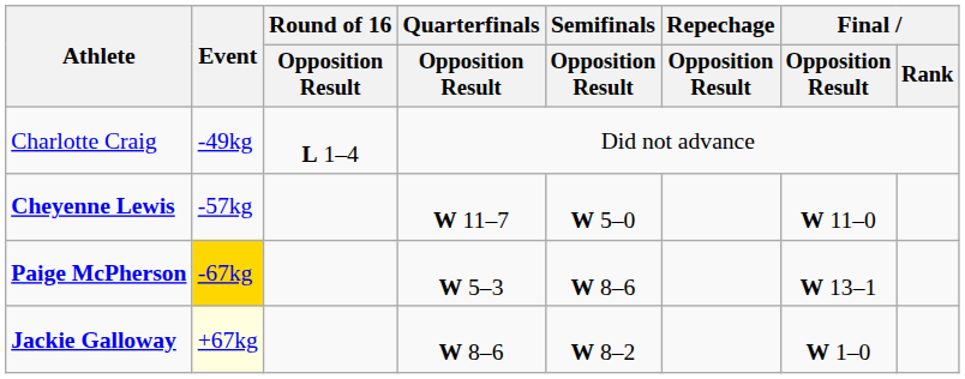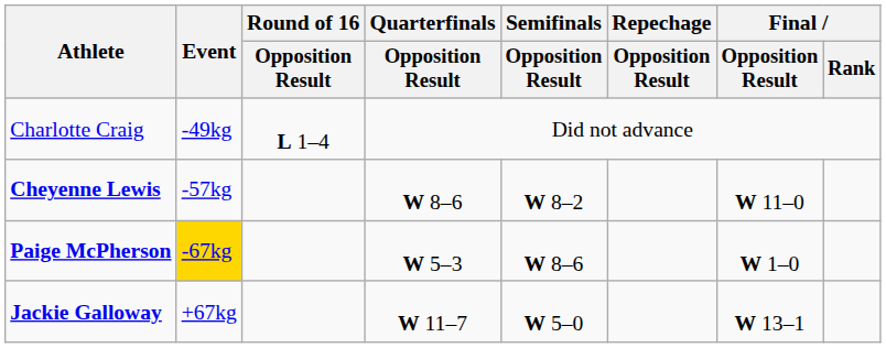Cheyenne Lewis | Quarterfinals / Opposition Result: W 11–7 -> W 8–6
Cheyenne Lewis | Semifinals / Opposition Result: W 5–0 -> W 8–2
Paige McPherson | Final / Opposition Result: W 13–1 -> W 1–0
Jackie Galloway | Event: lightyellow background -> no background
Jackie Galloway | Quarterfinals / Opposition Result: W 8–6 -> W 11–7
Jackie Galloway | Semifinals / Opposition Result: W 8–2 -> W 5–0
Jackie Galloway | Final / Opposition Result: W 1–0 -> W 13–1
